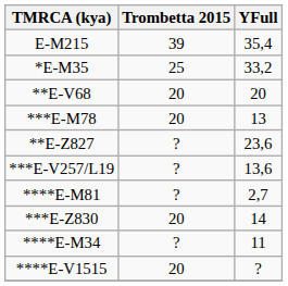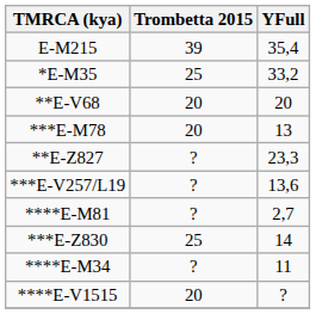**E-Z827 | YFull: 23,6 -> 23,3
***E-Z830 | Trombetta 2015: 20 -> 25
